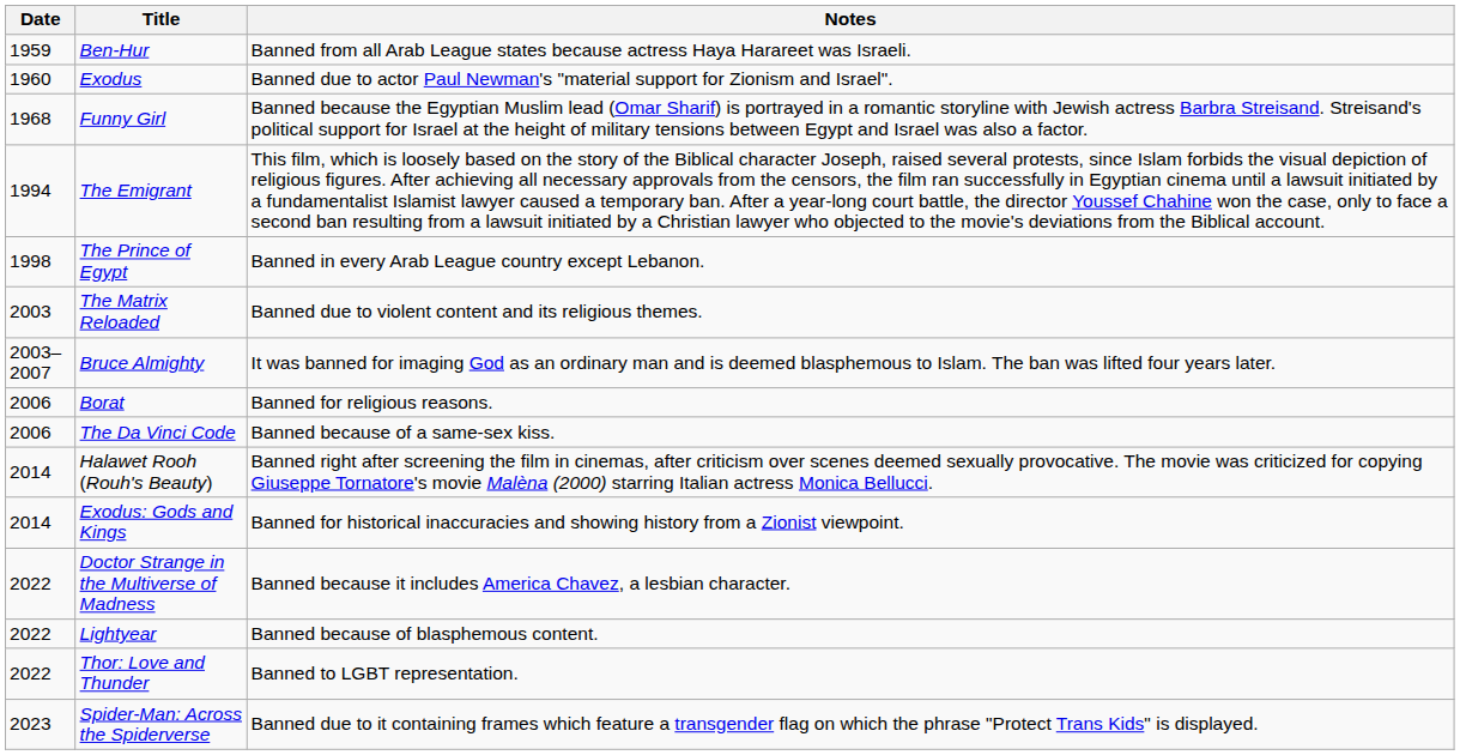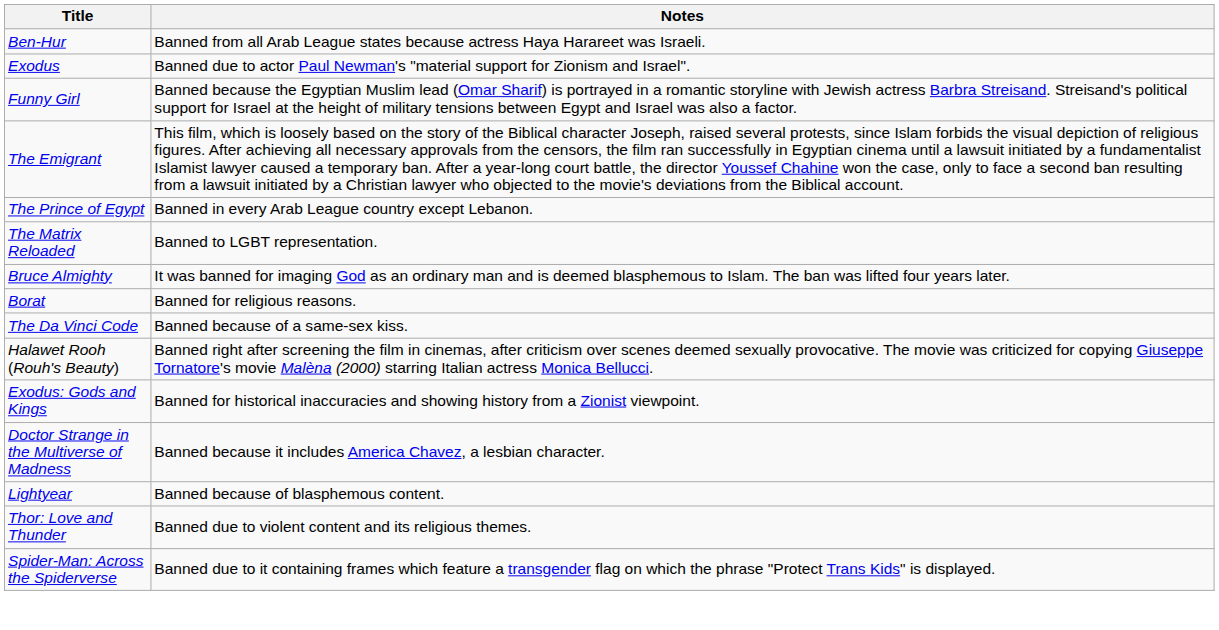- column: Date | 1959 | 1960 | 1968 | 1994 | 1998 | 2003 | 2003–2007 | 2006 | 2006 | 2014 | 2014 | 2022 | 2022 | 2022 | 2023
The Matrix Reloaded | Notes: Banned due to violent content and its religious themes. -> Banned to LGBT representation.
Thor: Love and Thunder | Notes: Banned to LGBT representation. -> Banned due to violent content and its religious themes.
